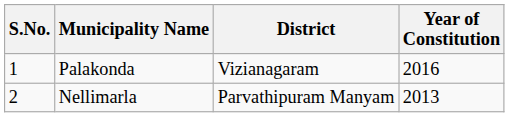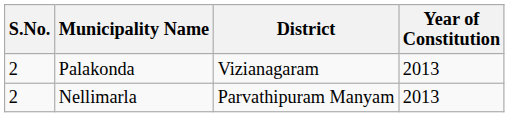Palakonda | S.No.: 1 -> 2
Palakonda | Year of Constitution: 2016 -> 2013
